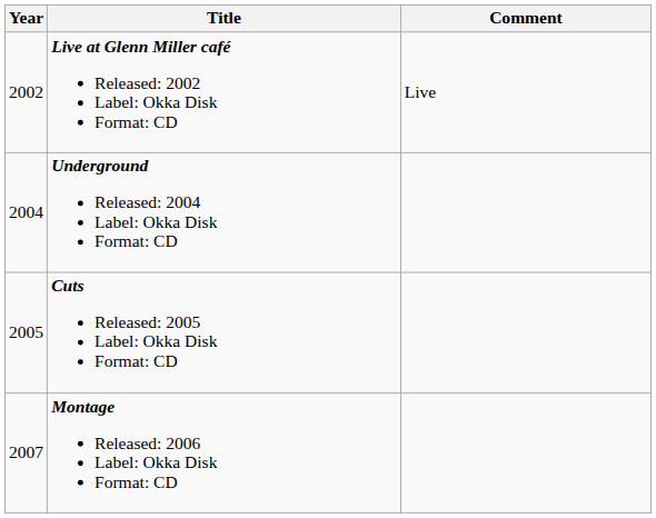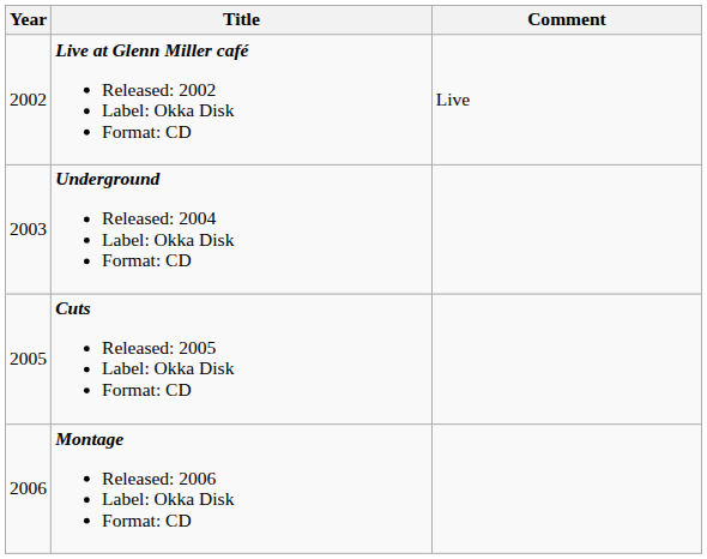Underground Released: 2004 Label: Okka Disk Format: CD | Year: 2004 -> 2003
Montage Released: 2006 Label: Okka Disk Format: CD | Year: 2007 -> 2006
